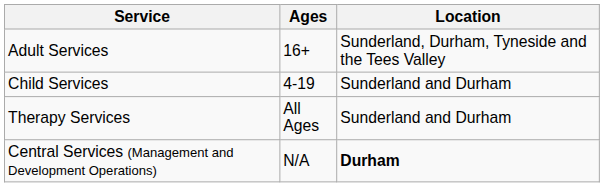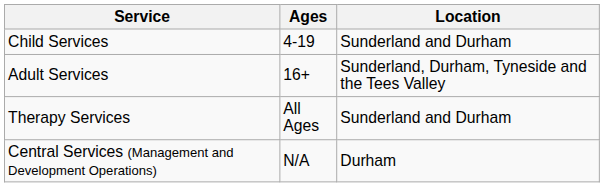rows swapped: Child Services <-> Adult Services
Central Services (Management and Development Operations) | Location: bold -> normal
